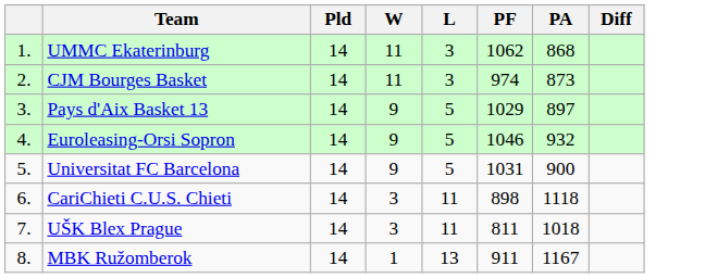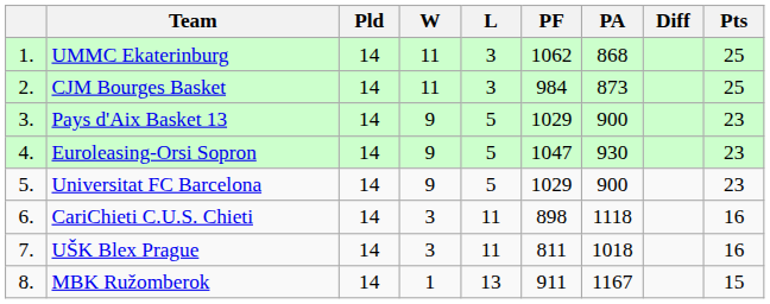+ column: Pts | 25 | 25 | 23 | 23 | 23 | 16 | 16 | 15
CJM Bourges Basket | PF: 974 -> 984
Pays d'Aix Basket 13 | PA: 897 -> 900
Euroleasing-Orsi Sopron | PF: 1046 -> 1047
Euroleasing-Orsi Sopron | PA: 932 -> 930
Universitat FC Barcelona | PF: 1031 -> 1029
